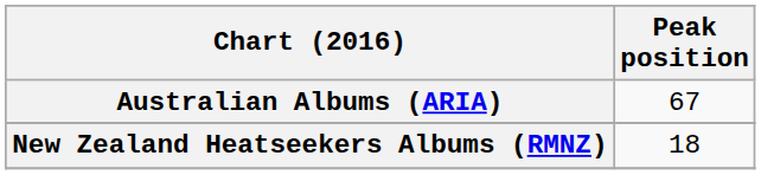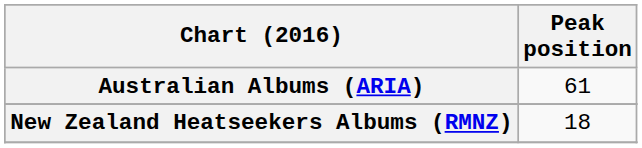Australian Albums (ARIA) | Peak position: 67 -> 61
